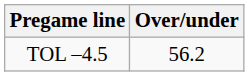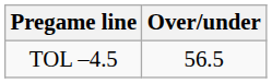TOL –4.5 | Over/under: 56.2 -> 56.5
